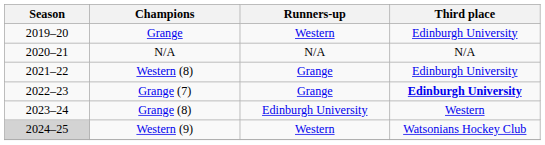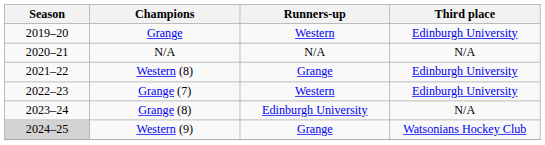Grange (7) | Runners-up: Grange -> Western
Grange (7) | Third place: bold -> normal
Grange (8) | Third place: Western -> N/A
Western (9) | Runners-up: Western -> Grange
